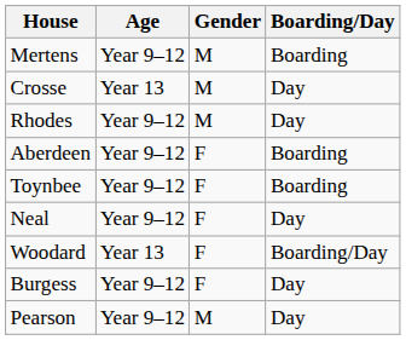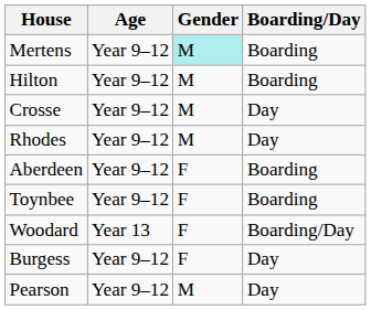Mertens | Gender: no background -> paleturquoise background
+ row: Hilton | Year 9–12 | M | Boarding
Crosse | Age: Year 13 -> Year 9–12
- row: Neal | Year 9–12 | F | Day
